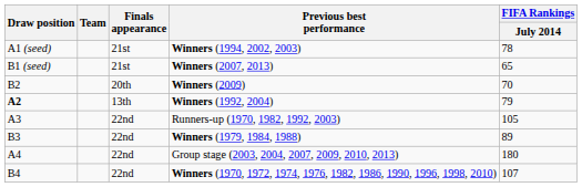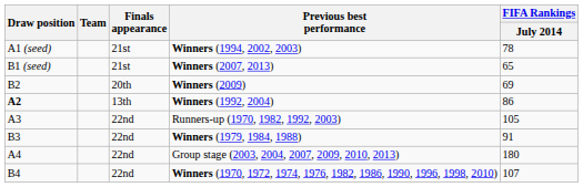Winners (2009) | FIFA Rankings / July 2014: 70 -> 69
Winners (1992, 2004) | FIFA Rankings / July 2014: 79 -> 86
Winners (1979, 1984, 1988) | FIFA Rankings / July 2014: 89 -> 91
